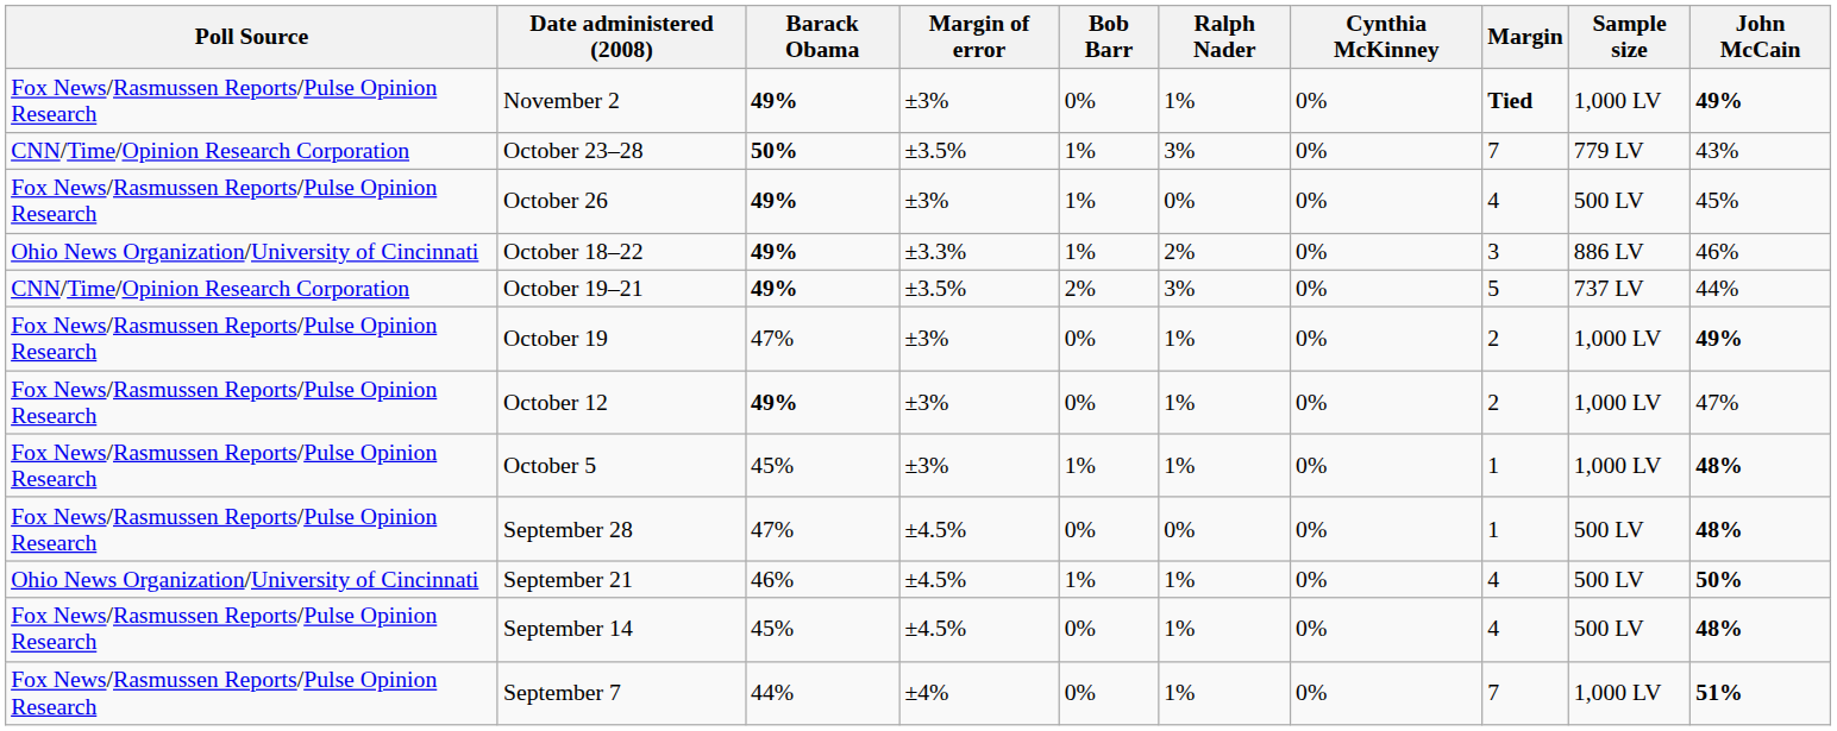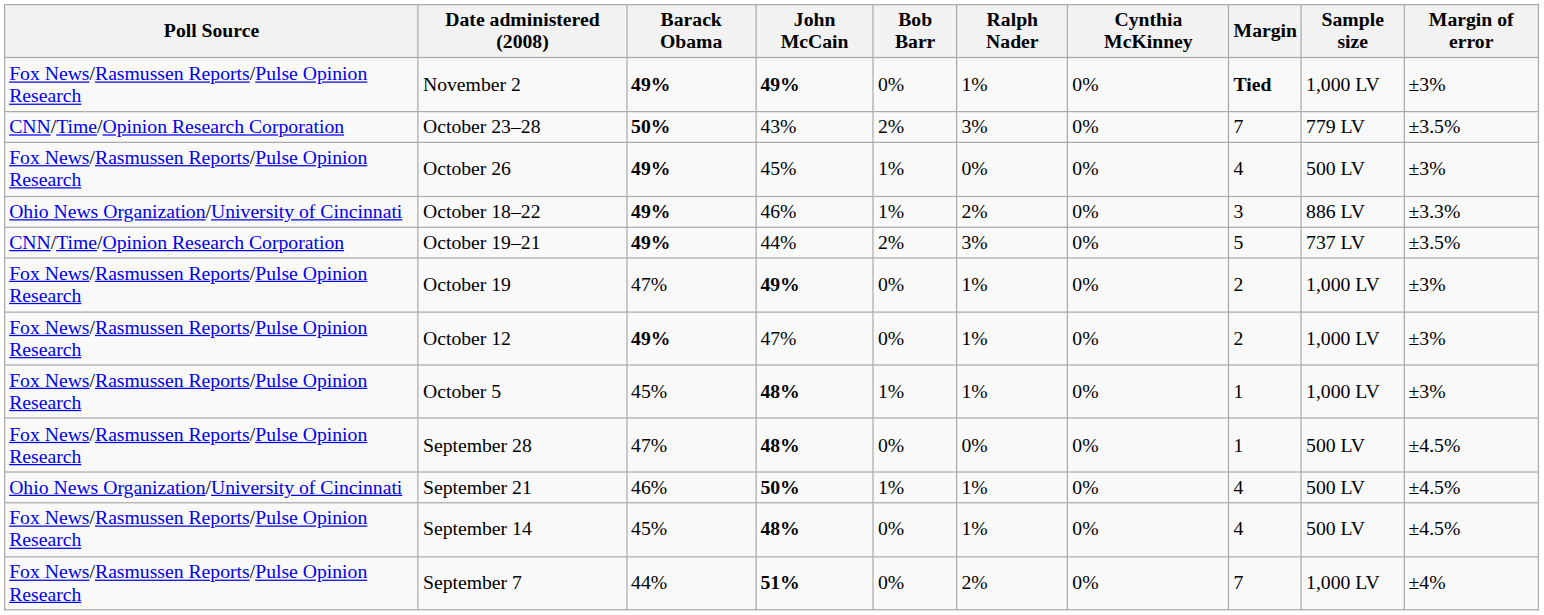columns swapped: John McCain <-> Margin of error
October 23–28 | Bob Barr: 1% -> 2%
September 7 | Ralph Nader: 1% -> 2%
